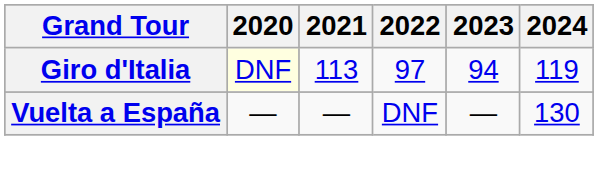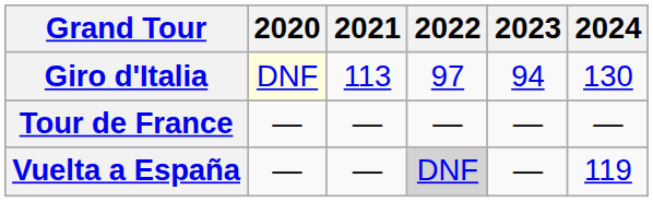Giro d'Italia | 2024: 119 -> 130
+ row: Tour de France | — | — | — | — | —
Vuelta a España | 2022: no background -> lightgrey background
Vuelta a España | 2024: 130 -> 119
